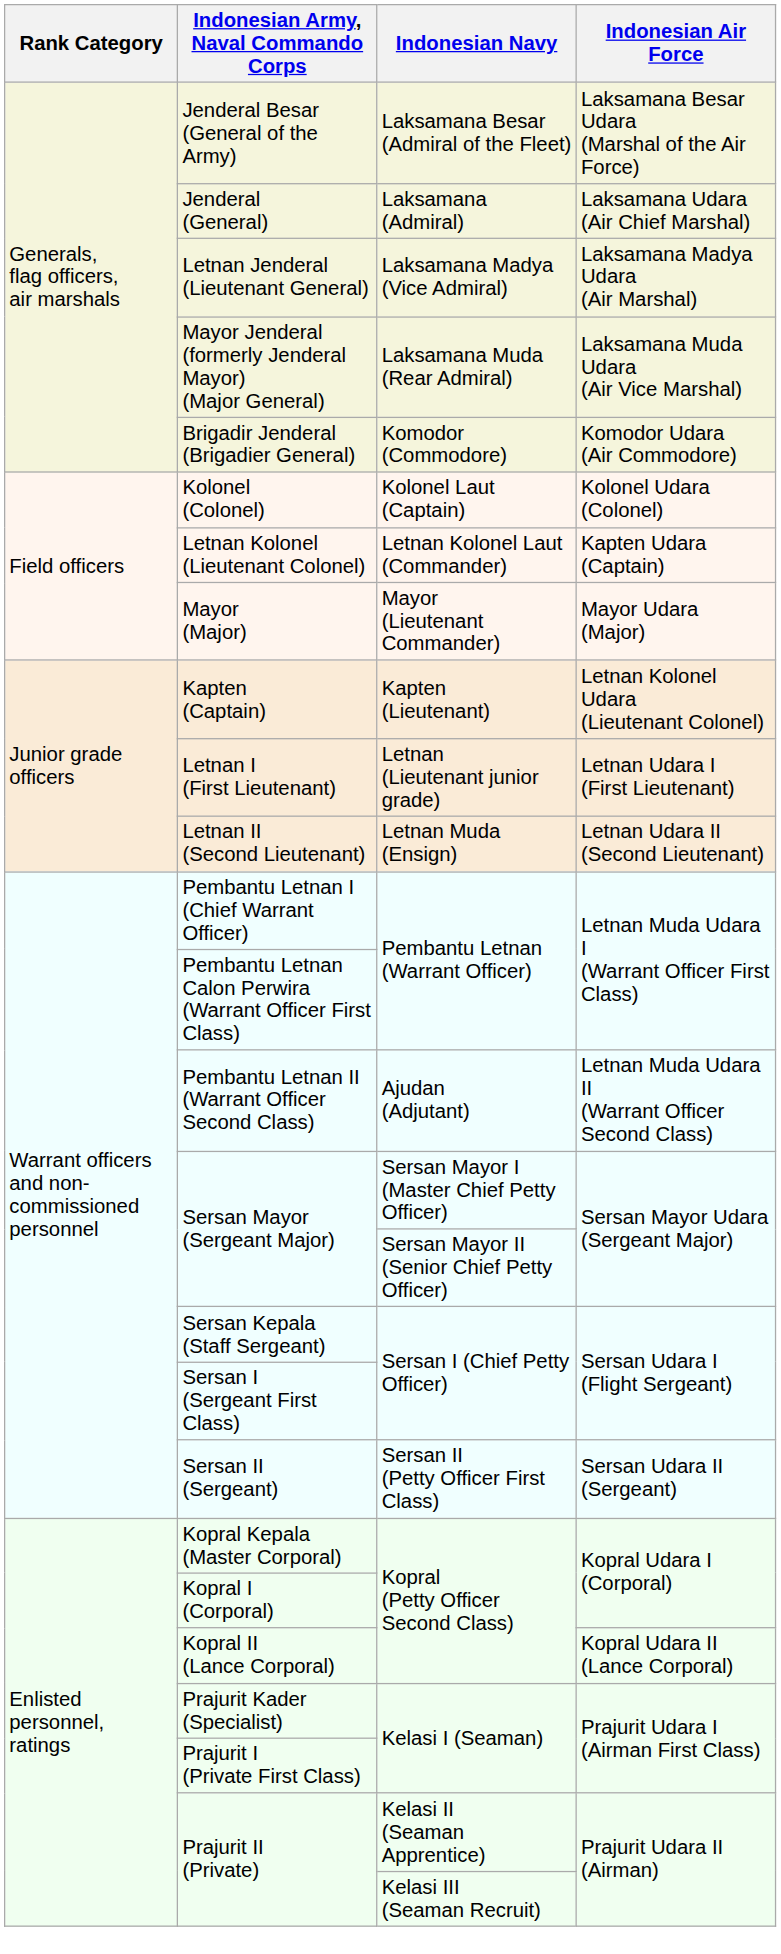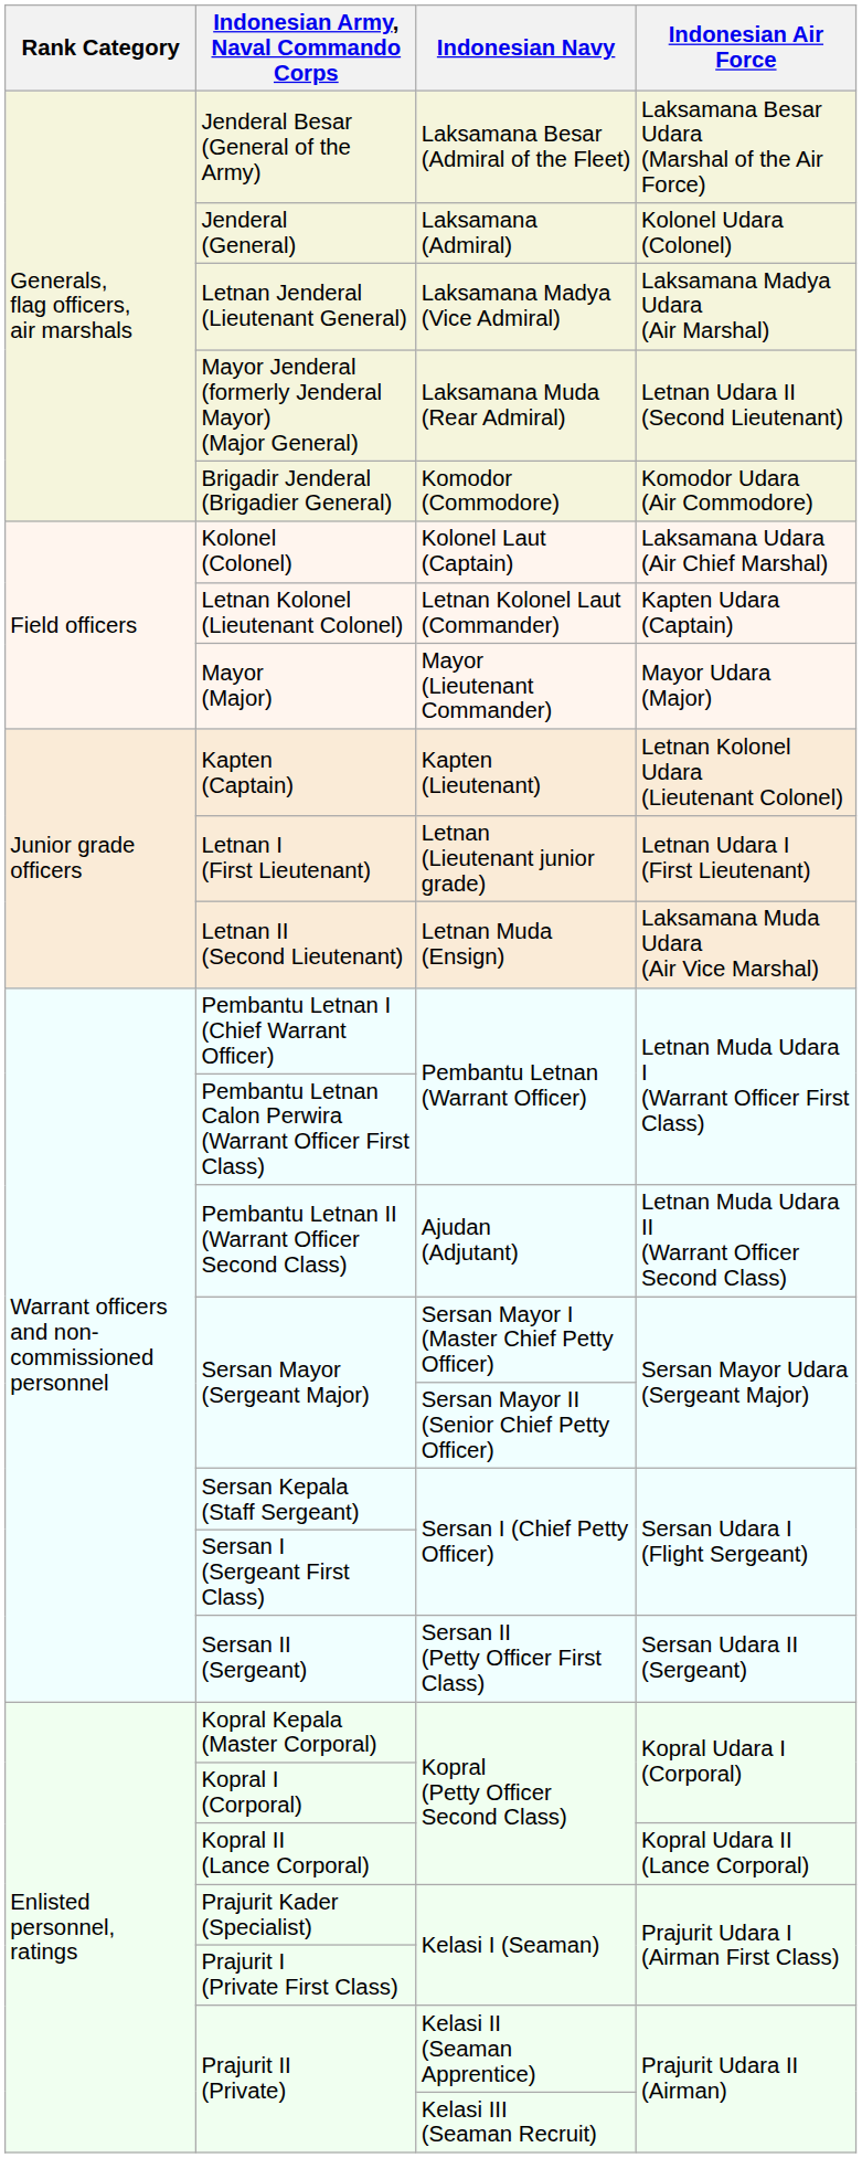Jenderal (General) | Indonesian Air Force: Laksamana Udara (Air Chief Marshal) -> Kolonel Udara (Colonel)
Mayor Jenderal (formerly Jenderal Mayor) (Major General) | Indonesian Air Force: Laksamana Muda Udara (Air Vice Marshal) -> Letnan Udara II (Second Lieutenant)
Kolonel (Colonel) | Indonesian Air Force: Kolonel Udara (Colonel) -> Laksamana Udara (Air Chief Marshal)
Letnan II (Second Lieutenant) | Indonesian Air Force: Letnan Udara II (Second Lieutenant) -> Laksamana Muda Udara (Air Vice Marshal)
